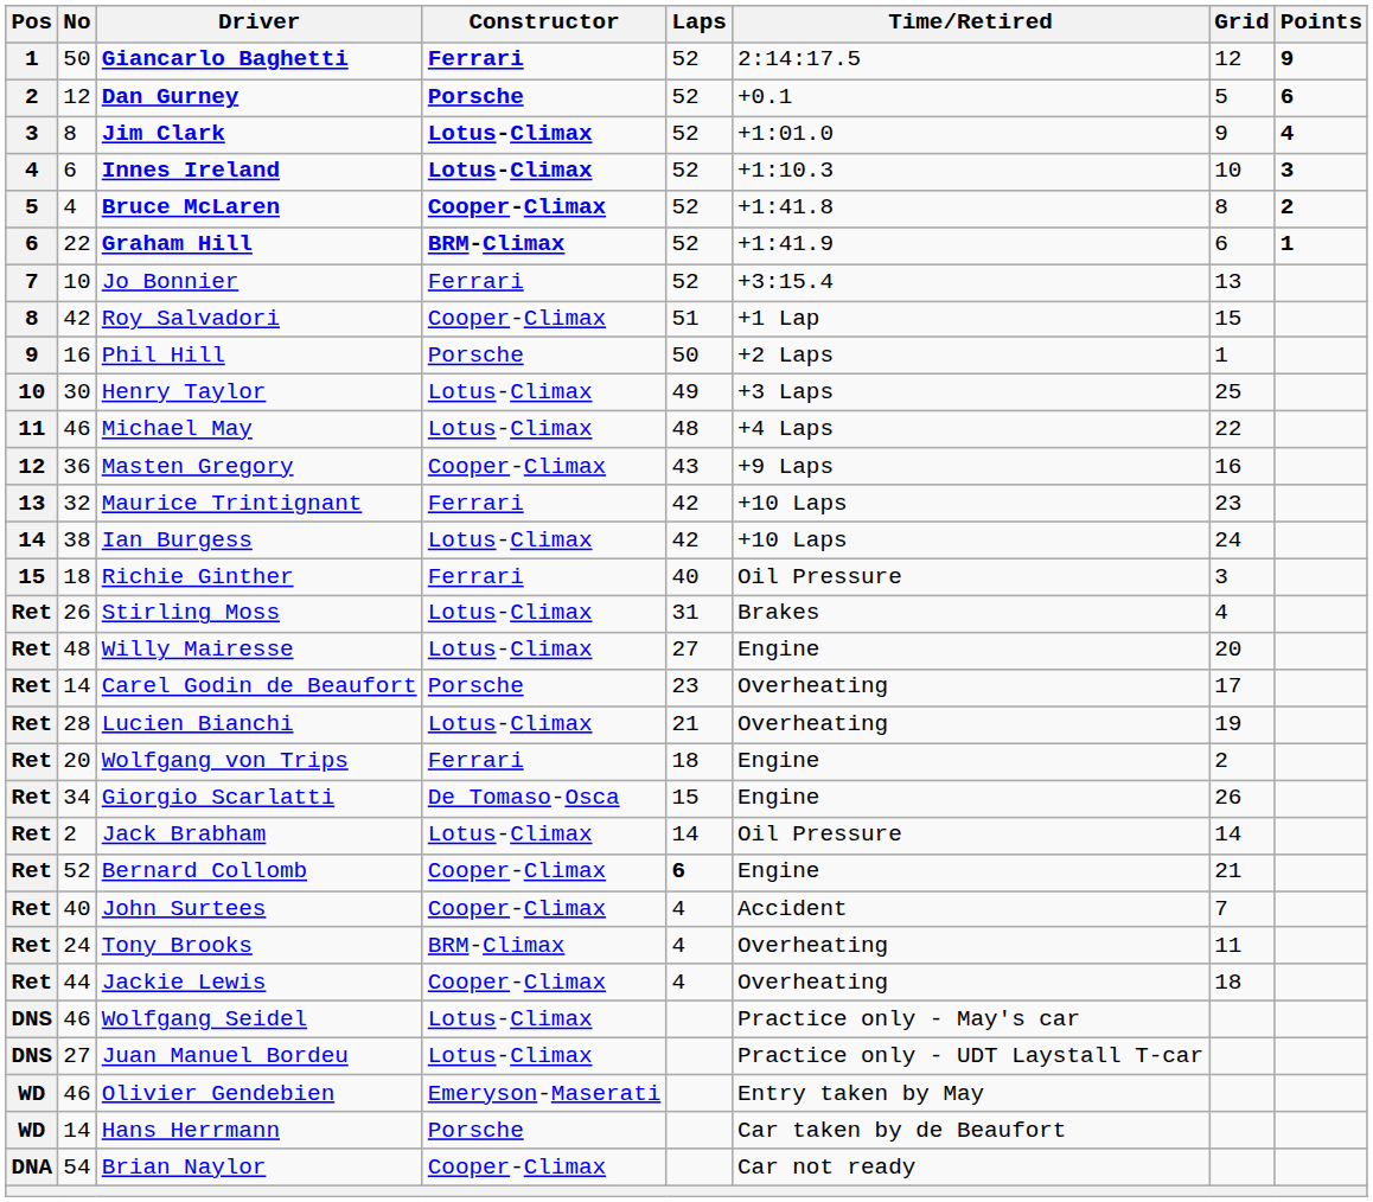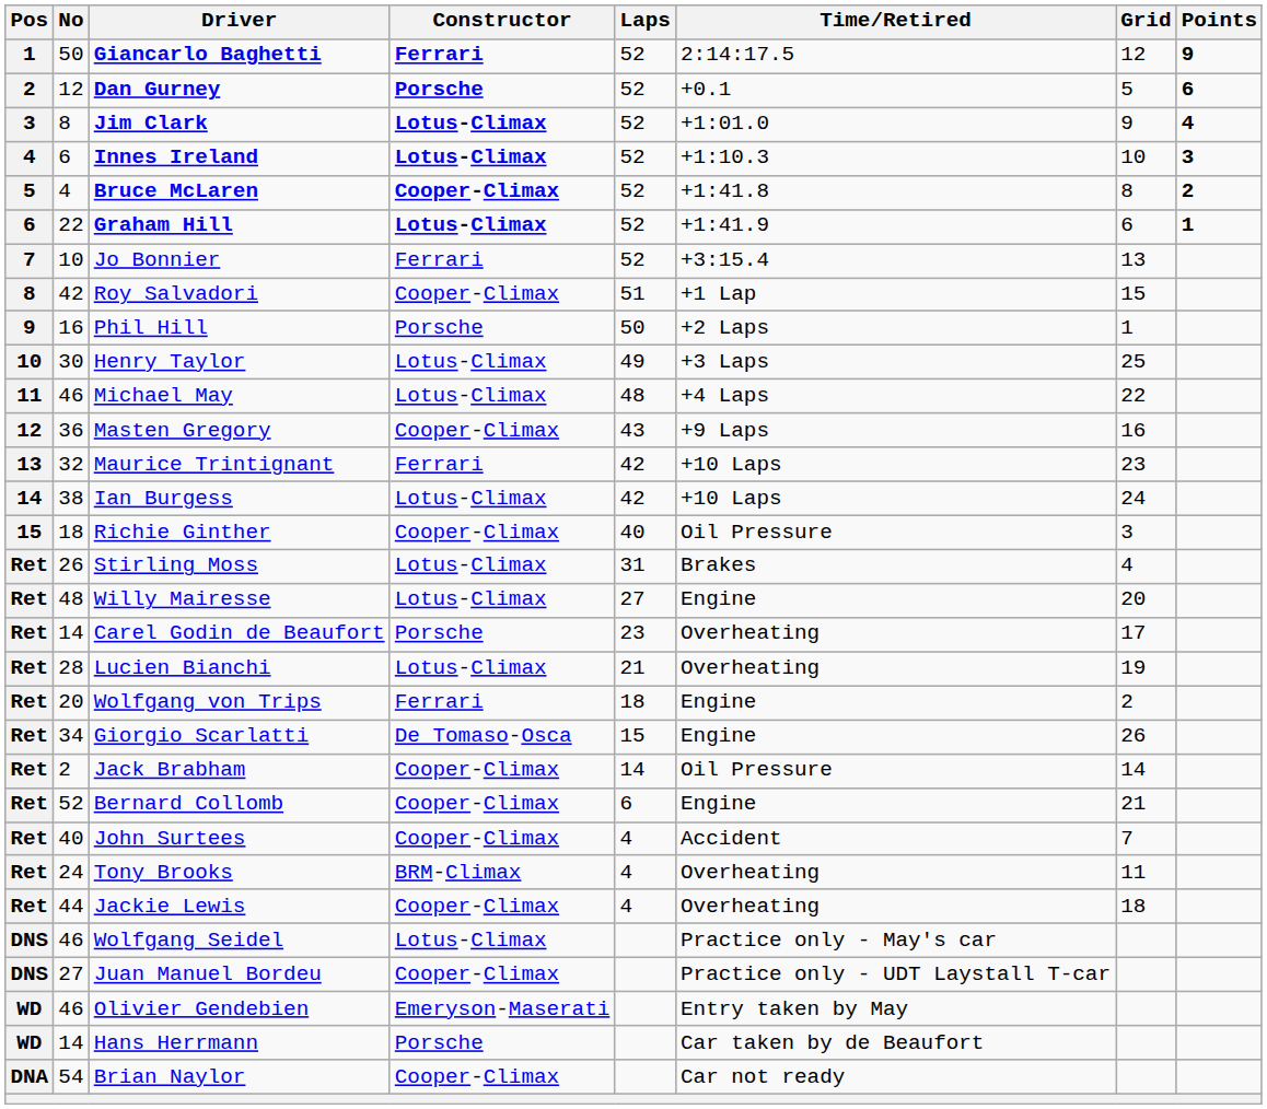Graham Hill | Constructor: BRM-Climax -> Lotus-Climax
Richie Ginther | Constructor: Ferrari -> Cooper-Climax
Jack Brabham | Constructor: Lotus-Climax -> Cooper-Climax
Bernard Collomb | Laps: bold -> normal
Juan Manuel Bordeu | Constructor: Lotus-Climax -> Cooper-Climax
